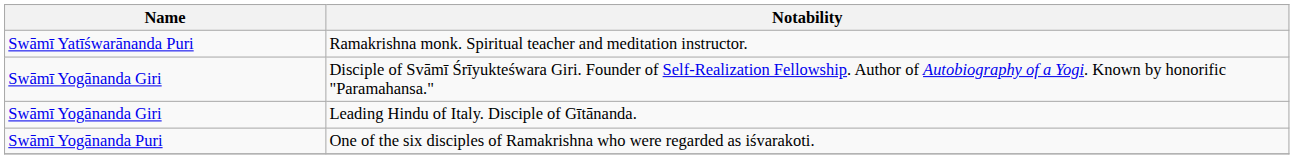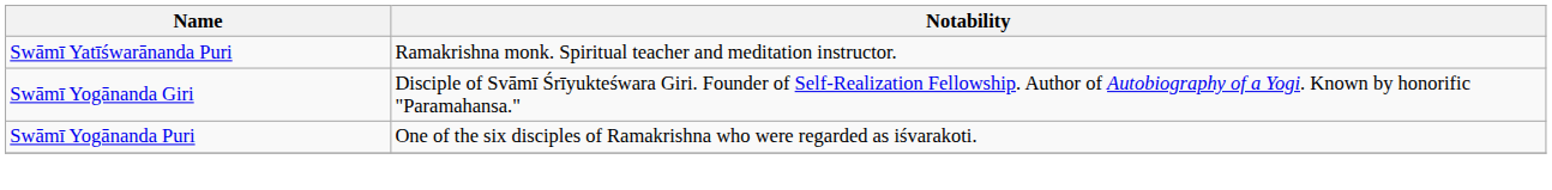- row: Swāmī Yogānanda Giri | Leading Hindu of Italy. Disciple of Gītānanda.
